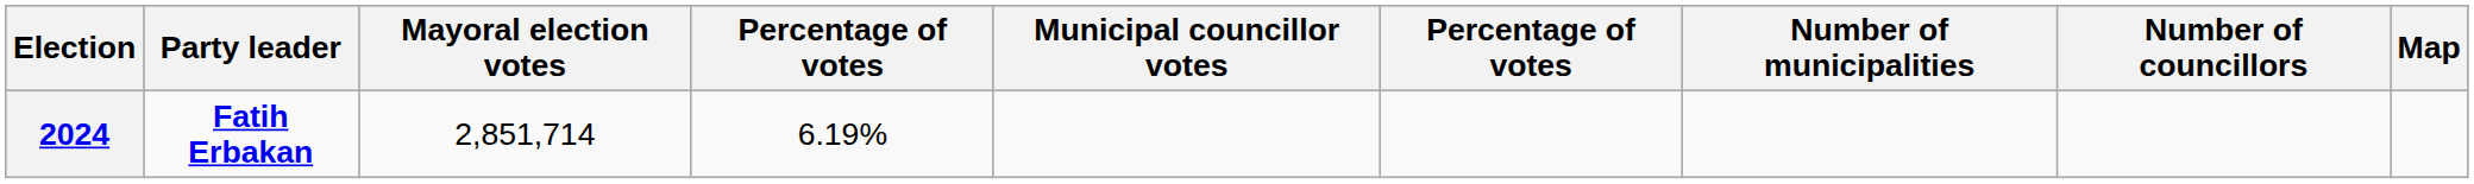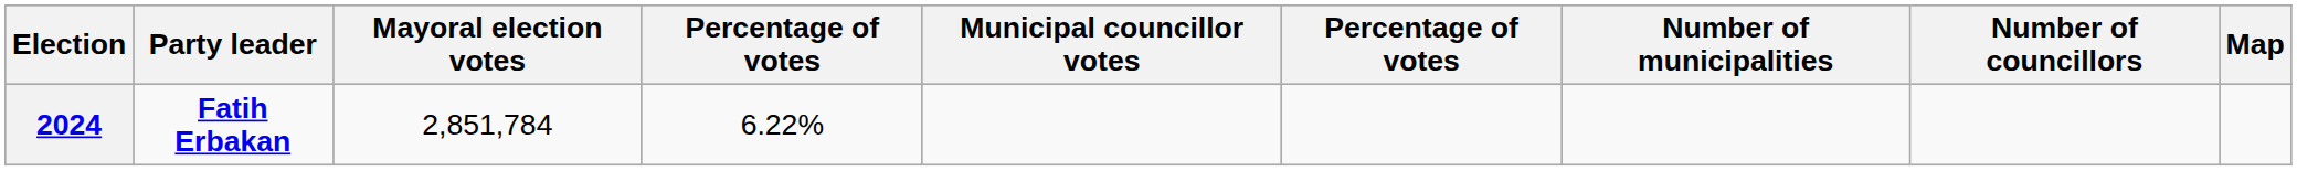2024 | Mayoral election votes: 2,851,714 -> 2,851,784
2024 | column 4: 6.19% -> 6.22%
